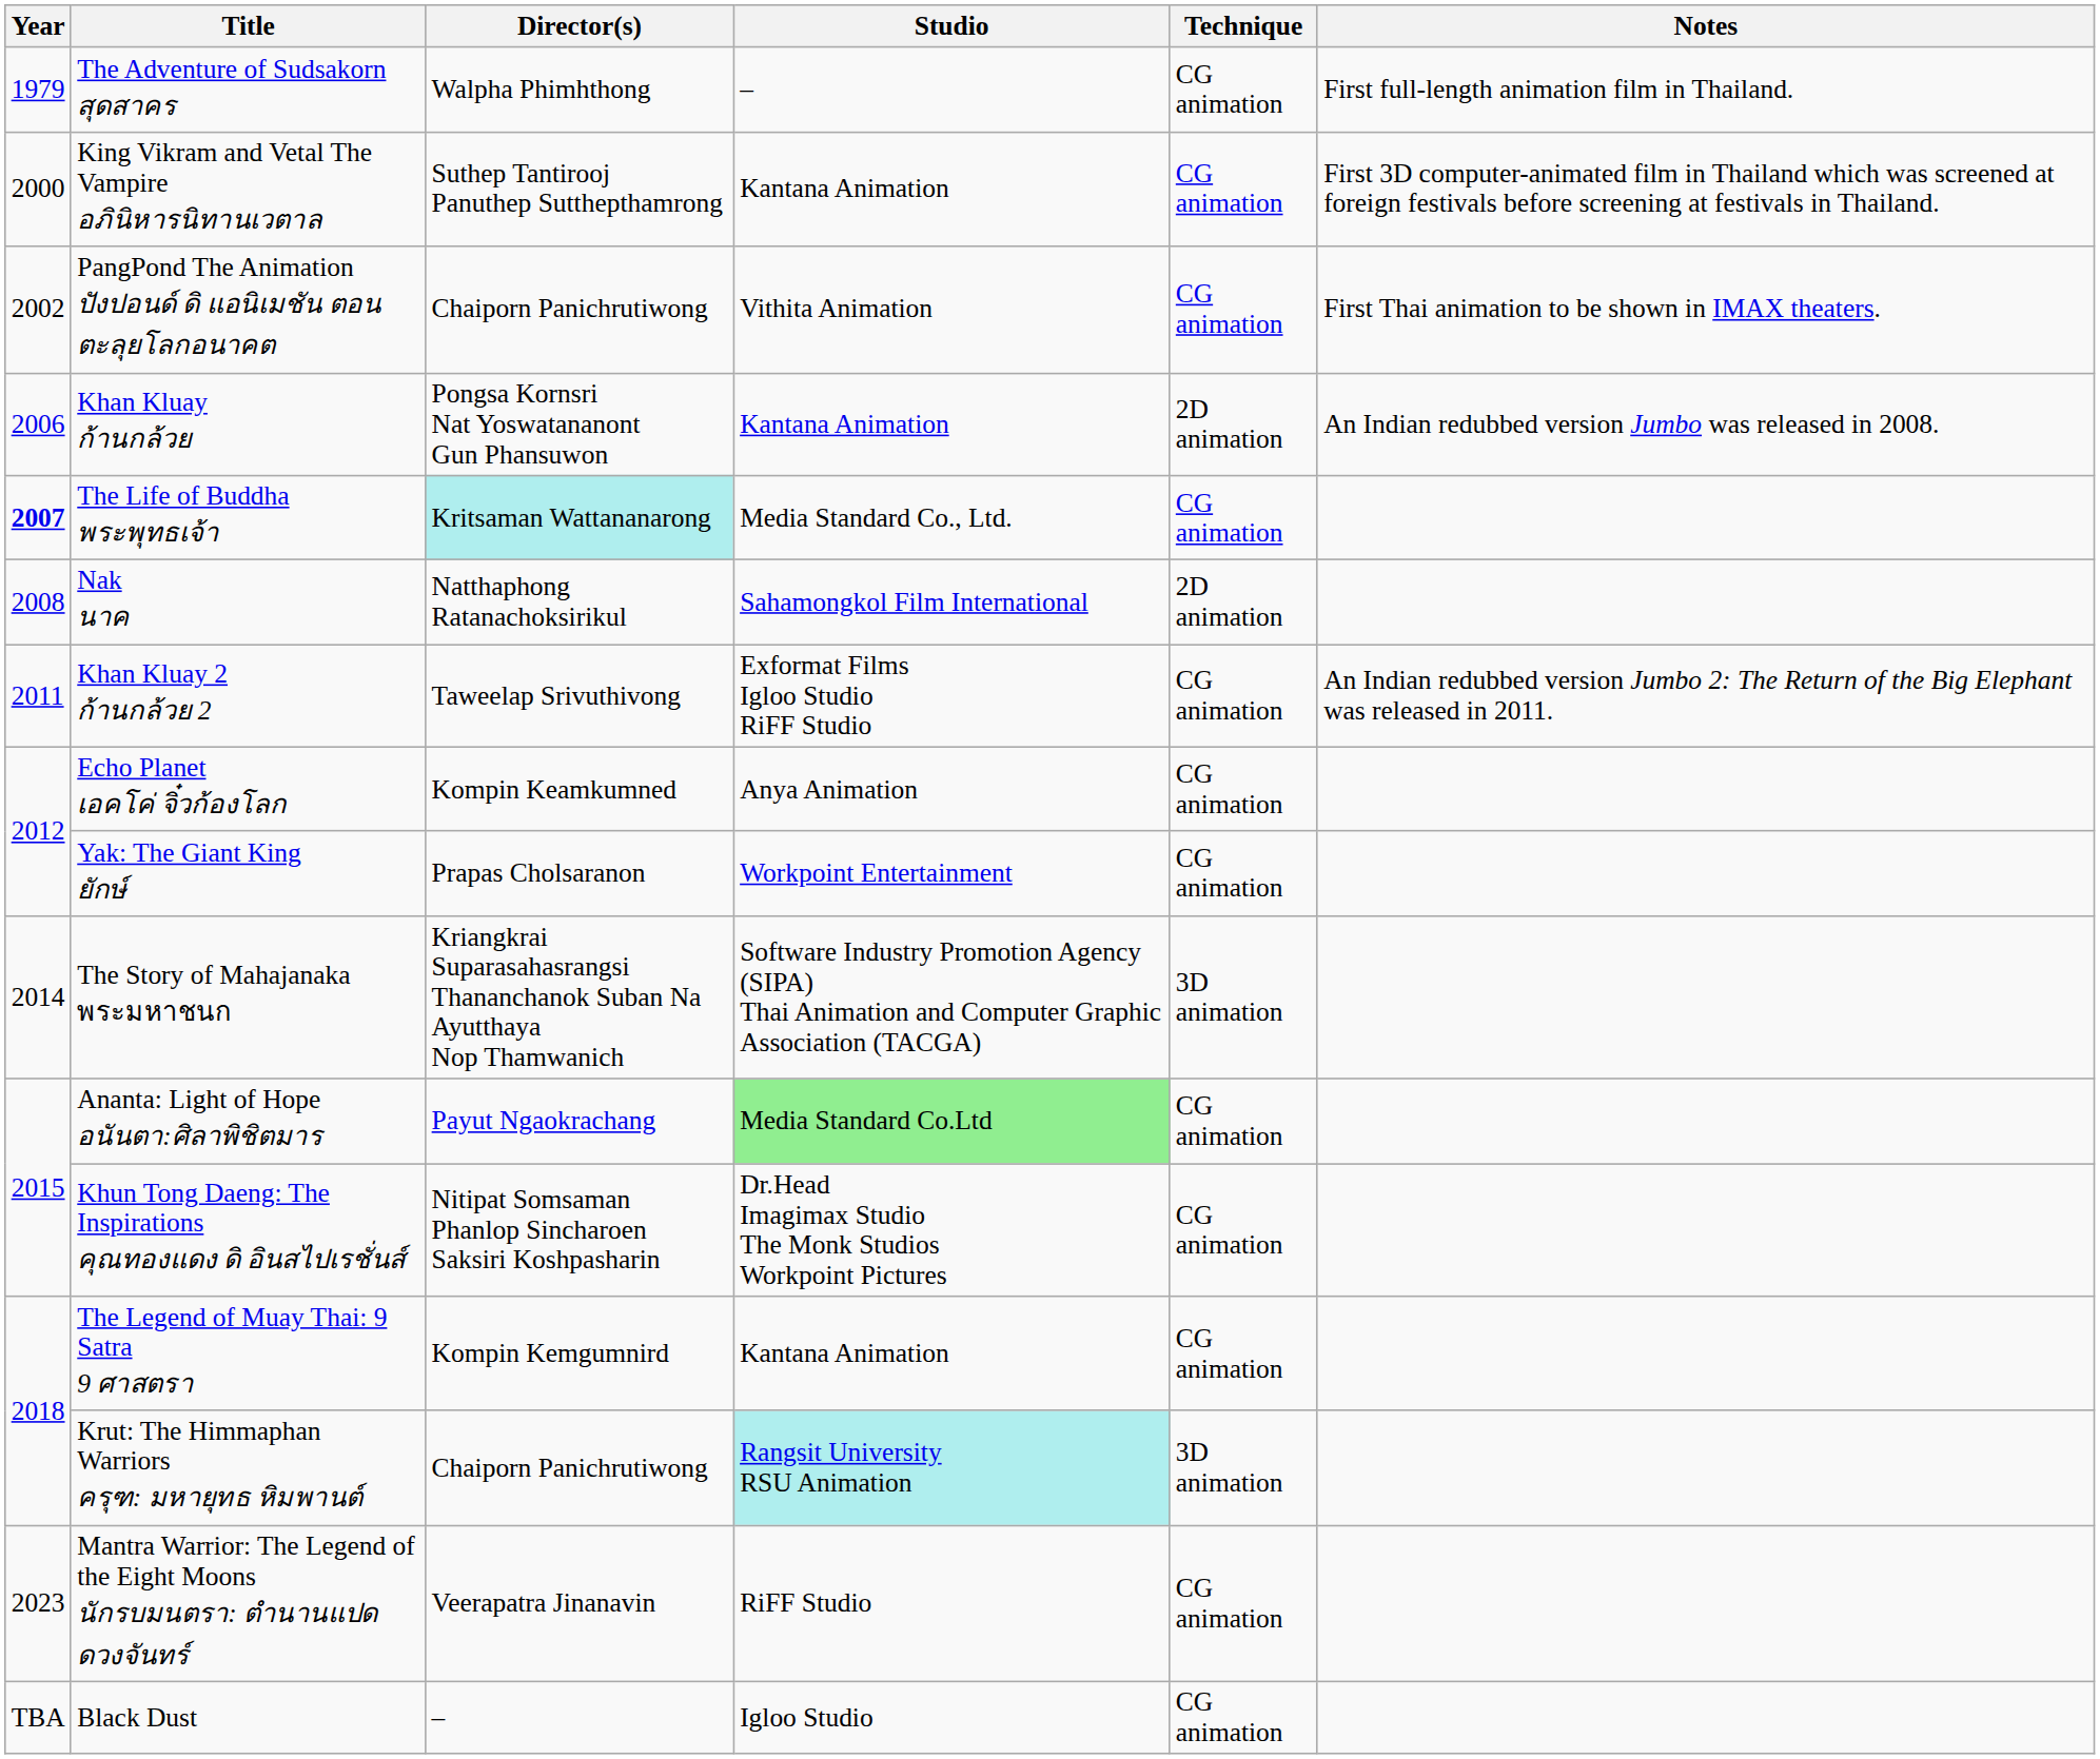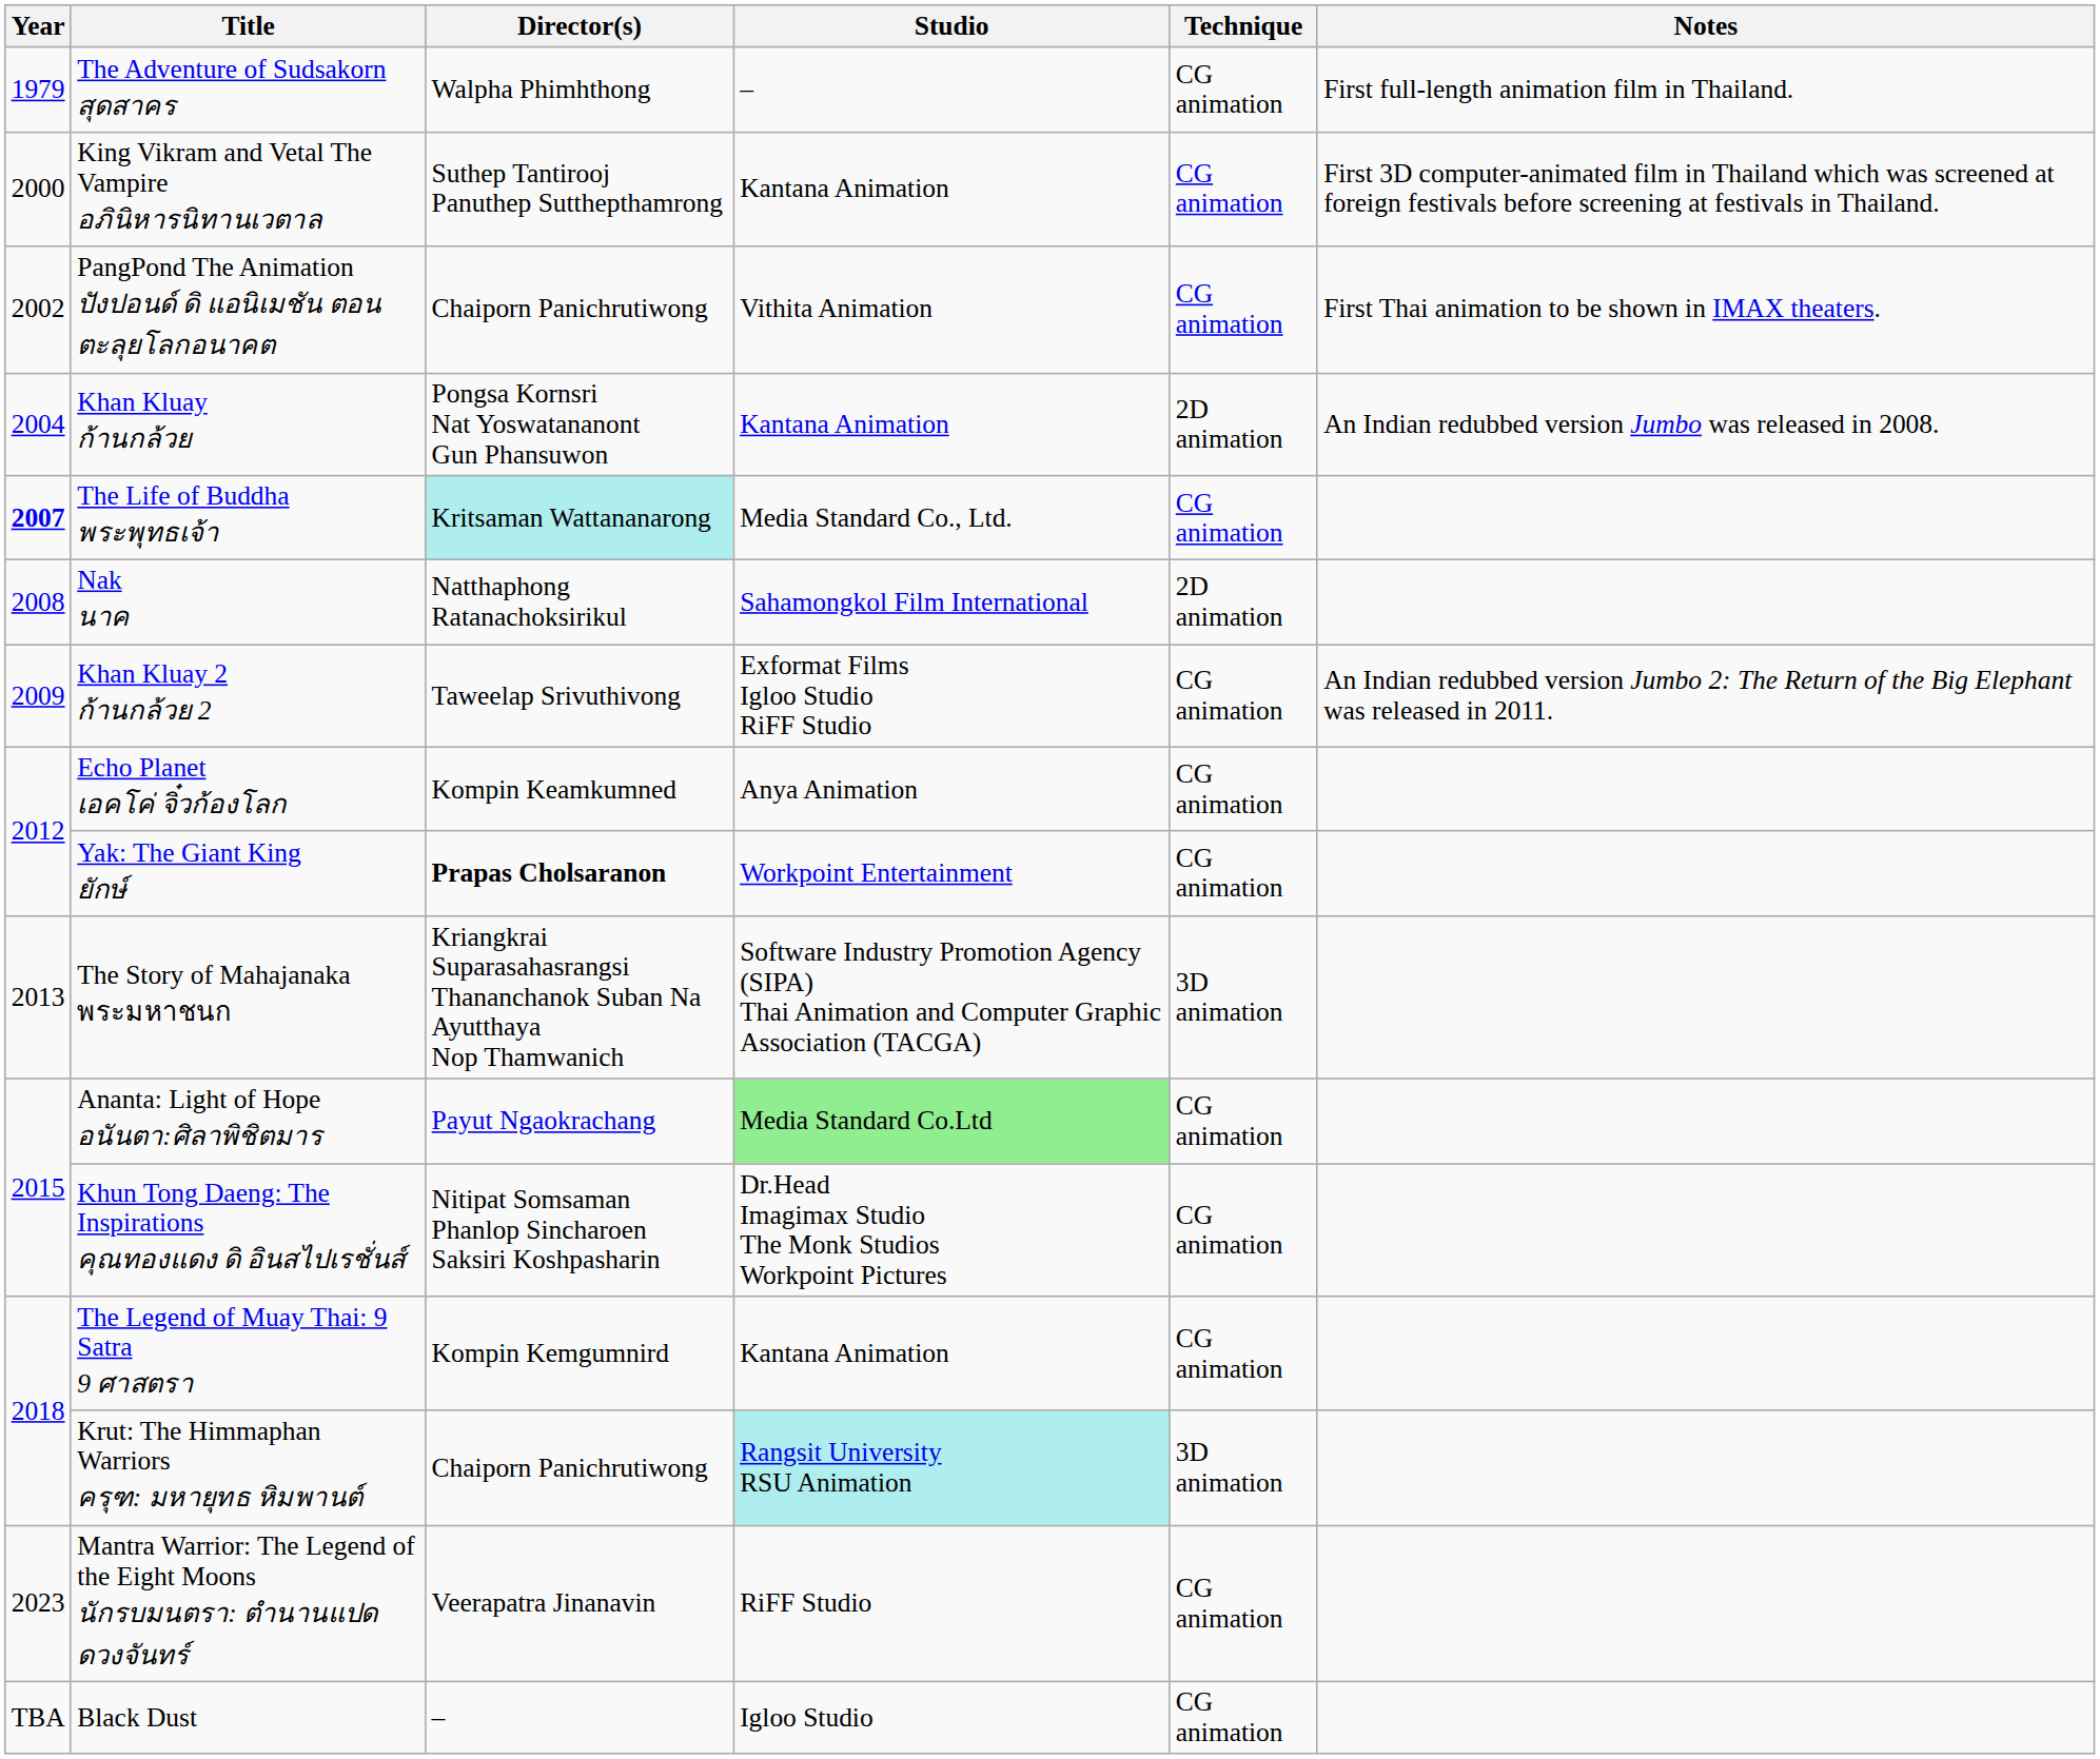Khan Kluay ก้านกล้วย | Year: 2006 -> 2004
Khan Kluay 2 ก้านกล้วย 2 | Year: 2011 -> 2009
Yak: The Giant King ยักษ์ | Director(s): normal -> bold
The Story of Mahajanaka พระมหาชนก | Year: 2014 -> 2013
